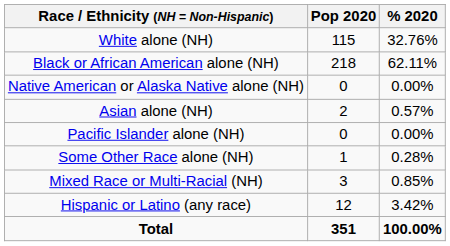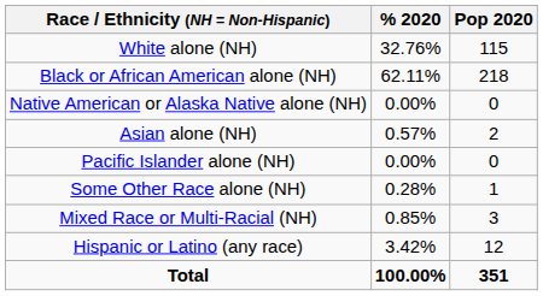columns swapped: Pop 2020 <-> % 2020
